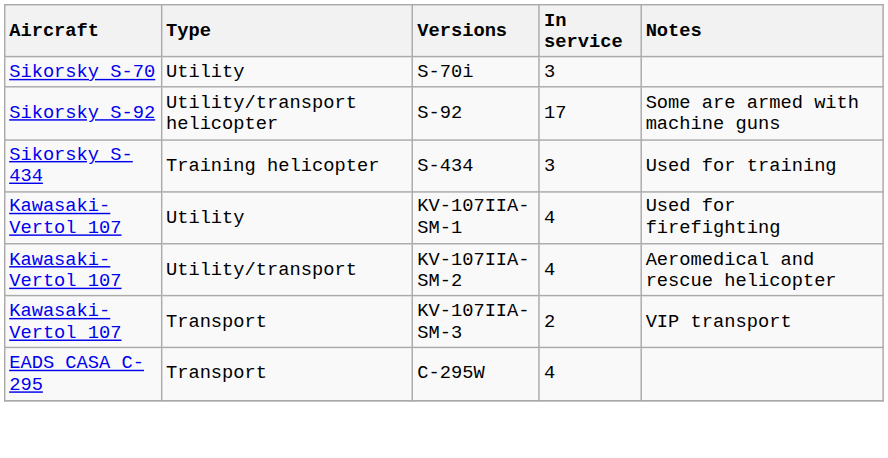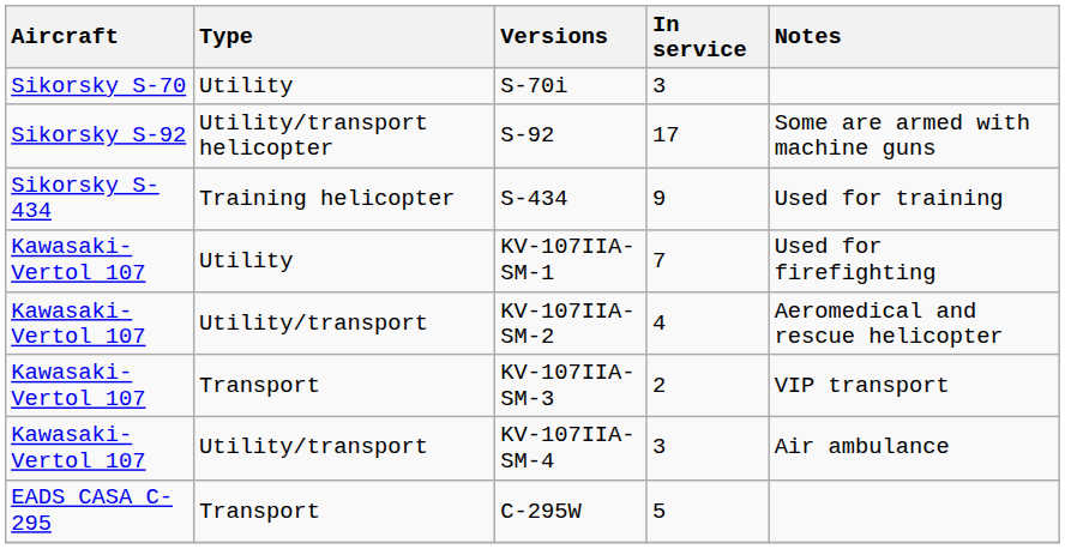S-434 | In service: 3 -> 9
KV-107IIA-SM-1 | In service: 4 -> 7
+ row: Kawasaki-Vertol 107 | Utility/transport | KV-107IIA-SM-4 | 3 | Air ambulance
C-295W | In service: 4 -> 5
